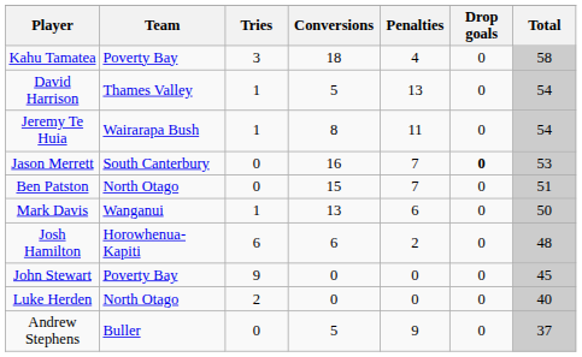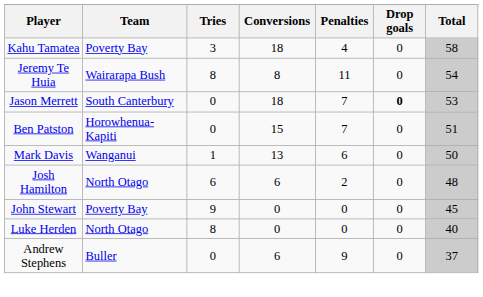- row: David Harrison | Thames Valley | 1 | 5 | 13 | 0 | 54
Jeremy Te Huia | Tries: 1 -> 8
Jason Merrett | Conversions: 16 -> 18
Ben Patston | Team: North Otago -> Horowhenua-Kapiti
Josh Hamilton | Team: Horowhenua-Kapiti -> North Otago
Luke Herden | Tries: 2 -> 8
Andrew Stephens | Conversions: 5 -> 6
